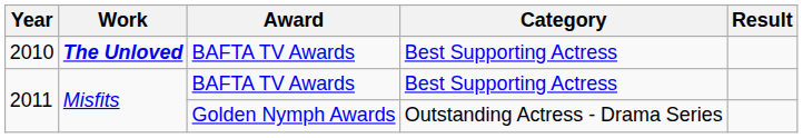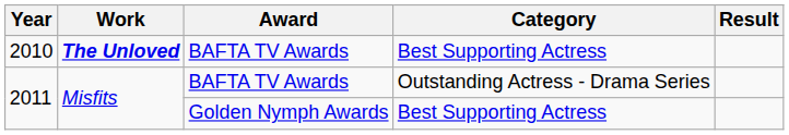2011 / BAFTA TV Awards | Category: Best Supporting Actress -> Outstanding Actress - Drama Series
2011 / Golden Nymph Awards | Category: Outstanding Actress - Drama Series -> Best Supporting Actress
